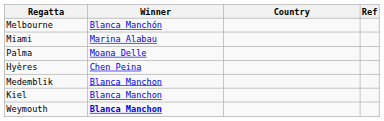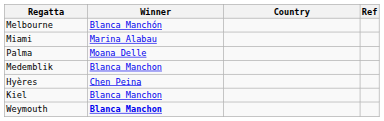rows swapped: Hyères <-> Medemblik
